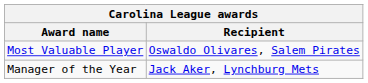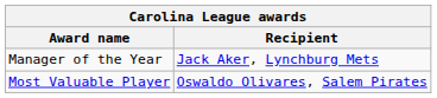rows swapped: Most Valuable Player <-> Manager of the Year
